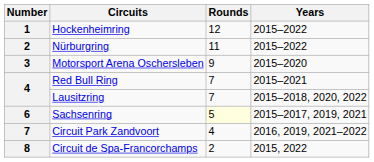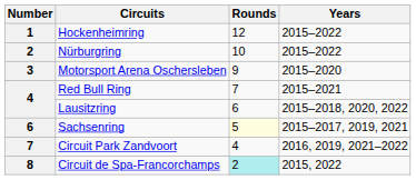Nürburgring | Rounds: 11 -> 10
Lausitzring | Rounds: 7 -> 6
Circuit de Spa-Francorchamps | Rounds: no background -> paleturquoise background
